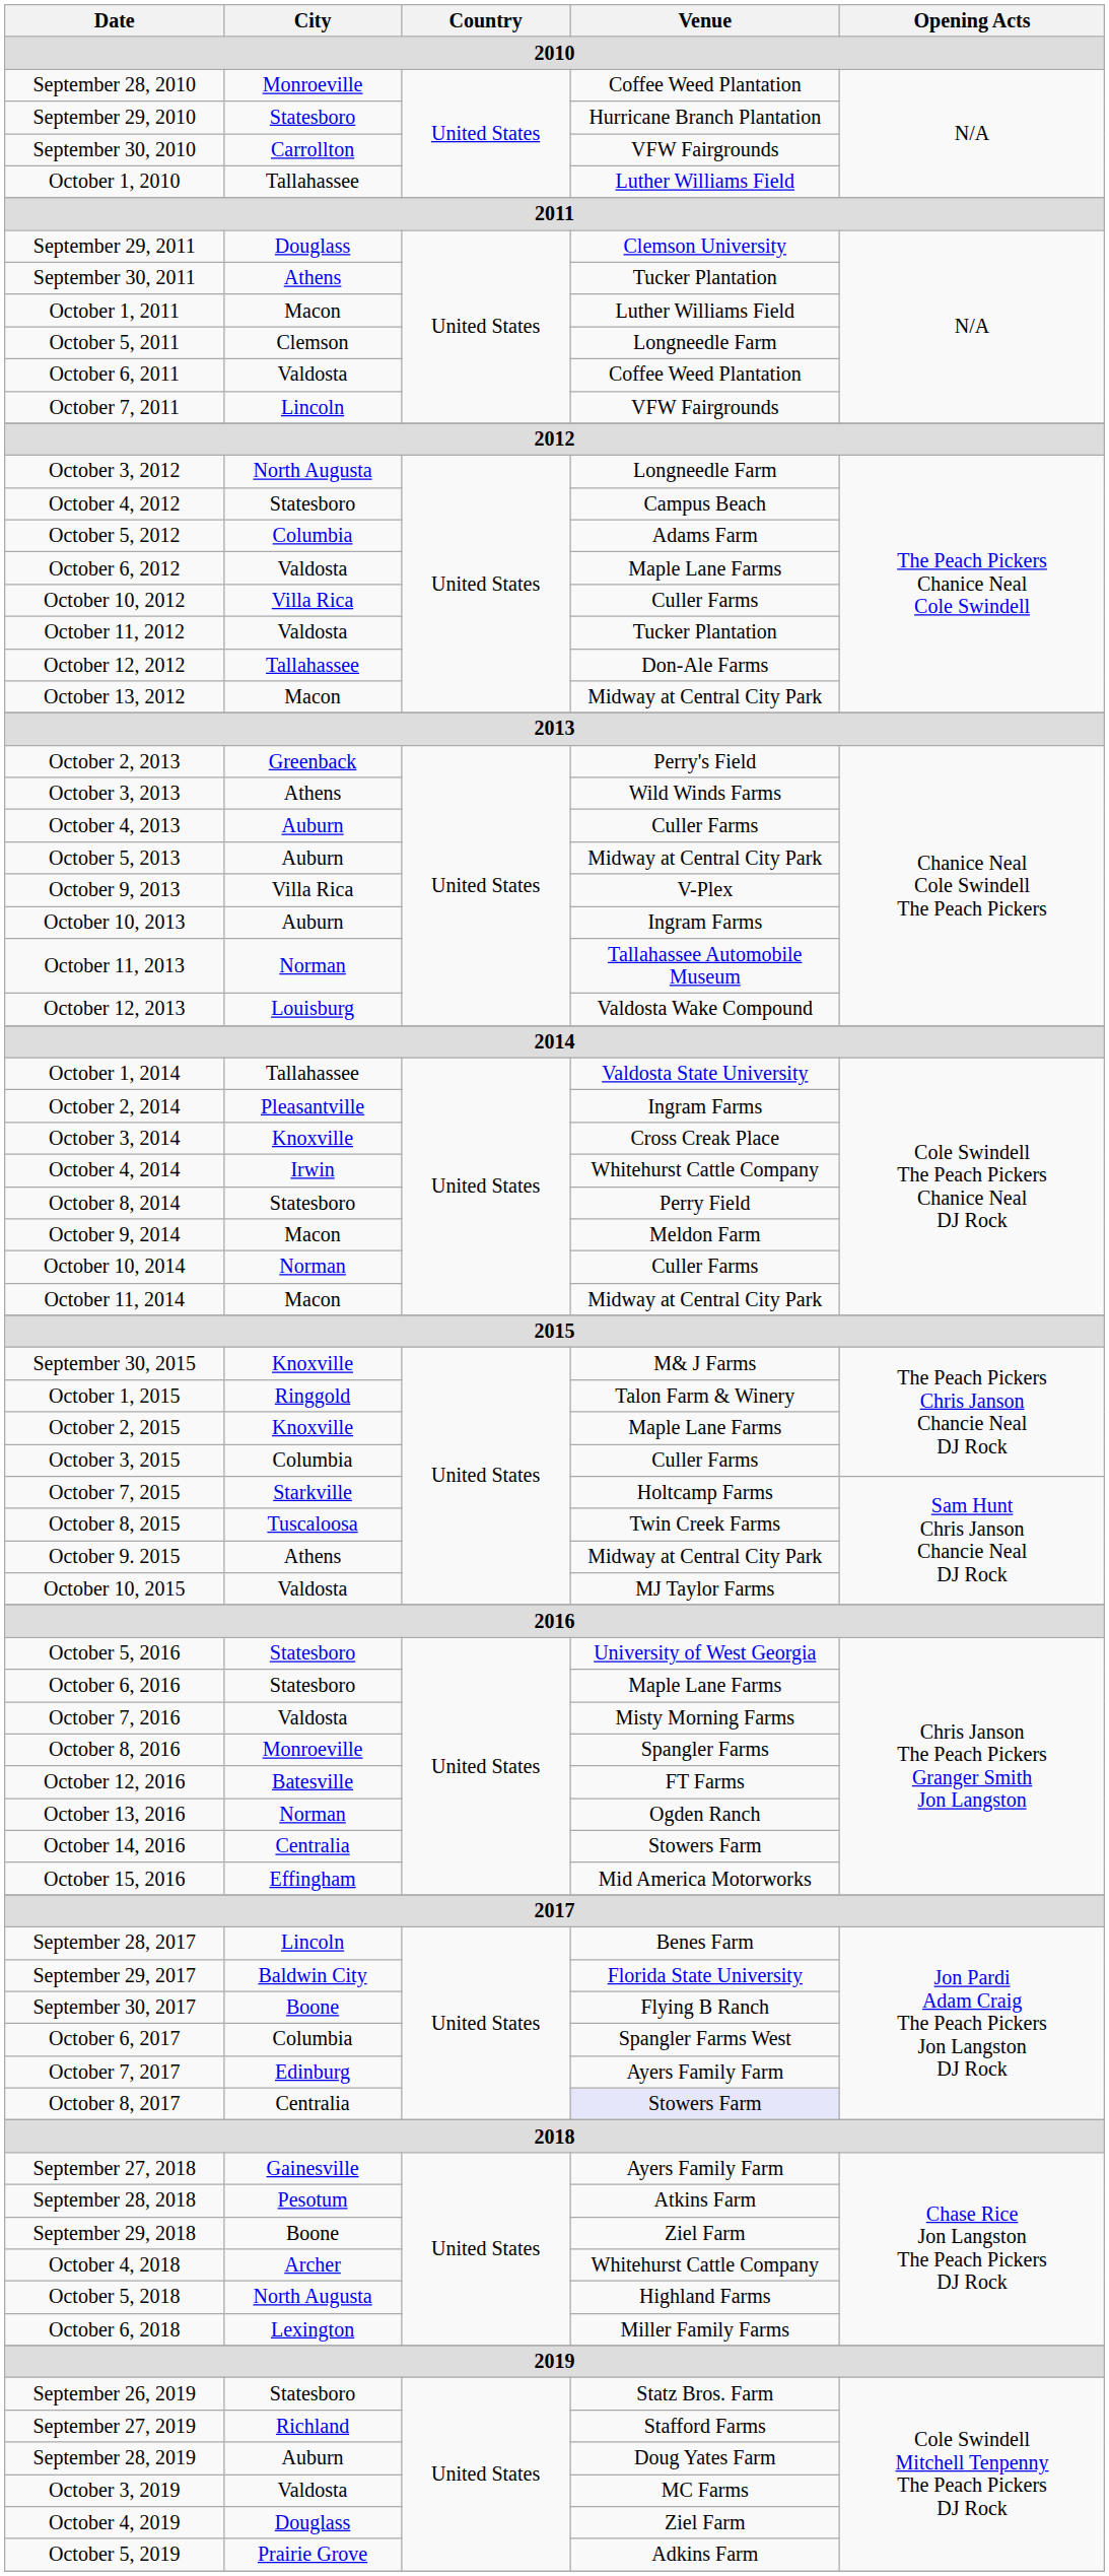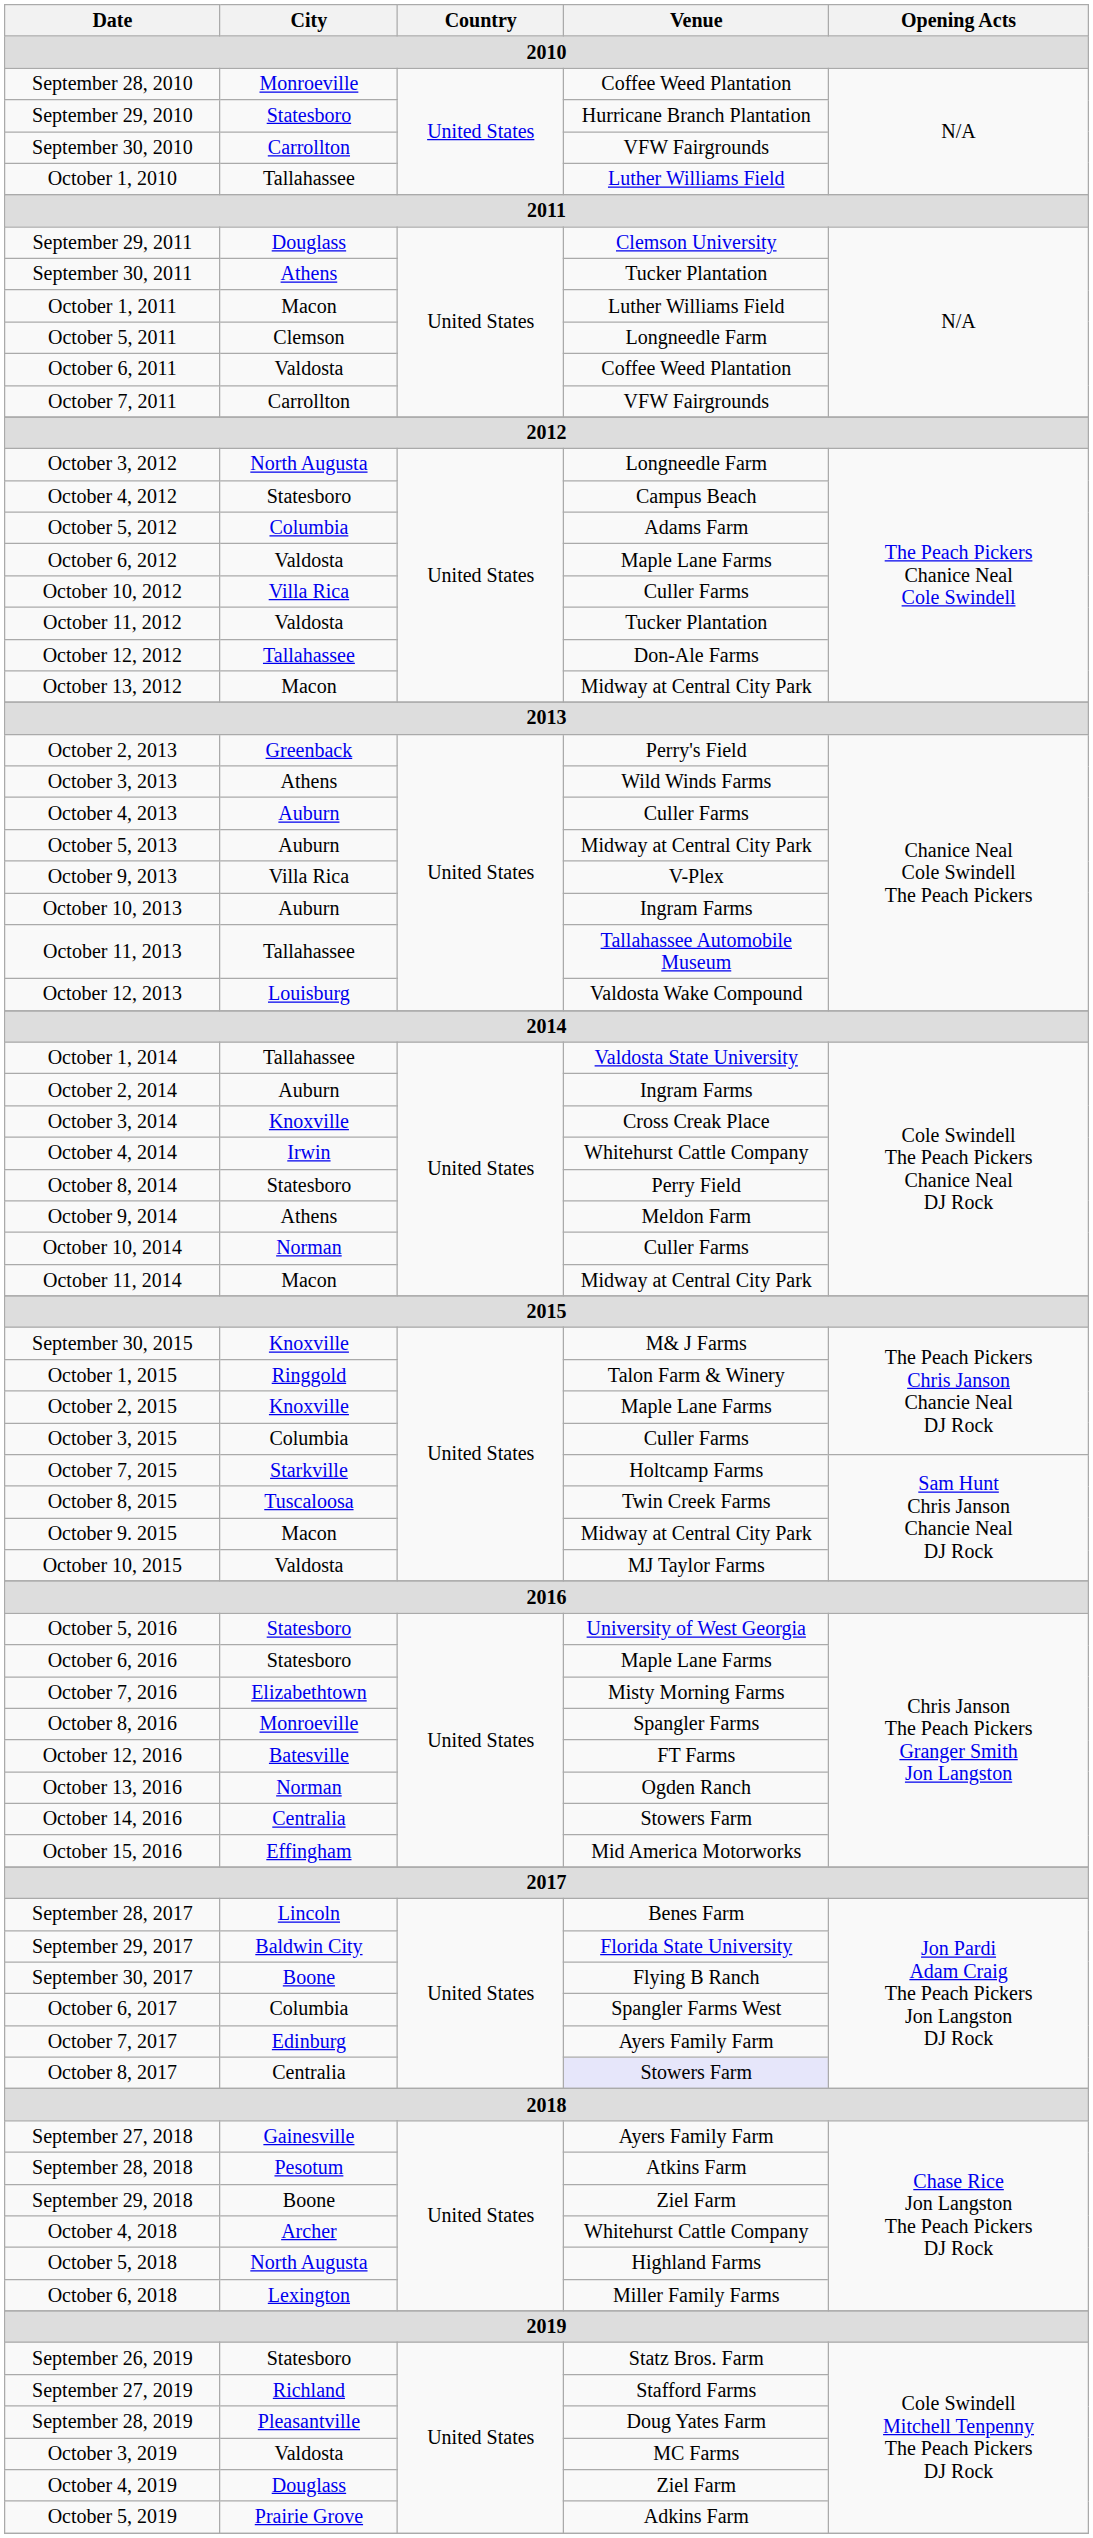October 7, 2011 | City: Lincoln -> Carrollton
October 11, 2013 | City: Norman -> Tallahassee
October 2, 2014 | City: Pleasantville -> Auburn
October 9, 2014 | City: Macon -> Athens
October 9. 2015 | City: Athens -> Macon
October 7, 2016 | City: Valdosta -> Elizabethtown
September 28, 2019 | City: Auburn -> Pleasantville
